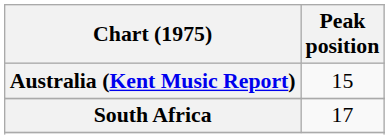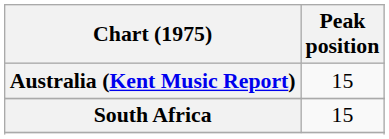South Africa | Peak position: 17 -> 15
